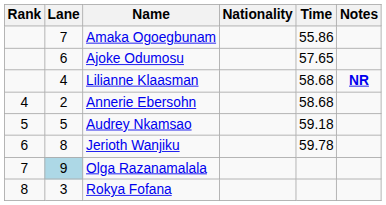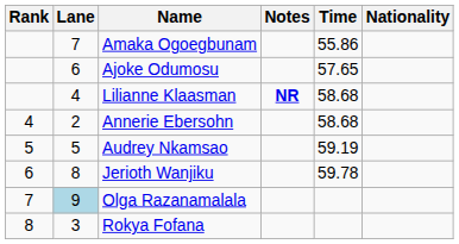columns swapped: Nationality <-> Notes
Audrey Nkamsao | Time: 59.18 -> 59.19
